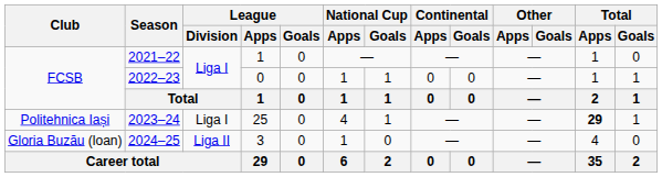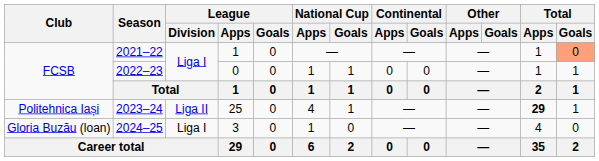2021–22 | Total / Goals: no background -> lightsalmon background
2023–24 | League / Division: Liga I -> Liga II
2024–25 | League / Division: Liga II -> Liga I
